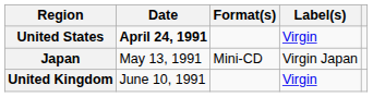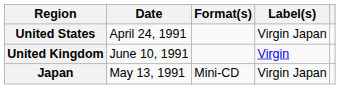United States | Date: bold -> normal
United States | Label(s): Virgin -> Virgin Japan
rows swapped: Japan <-> United Kingdom
